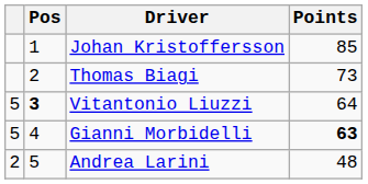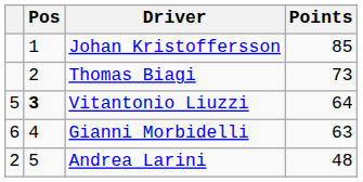Gianni Morbidelli | column 1: 5 -> 6
Gianni Morbidelli | Points: bold -> normal
